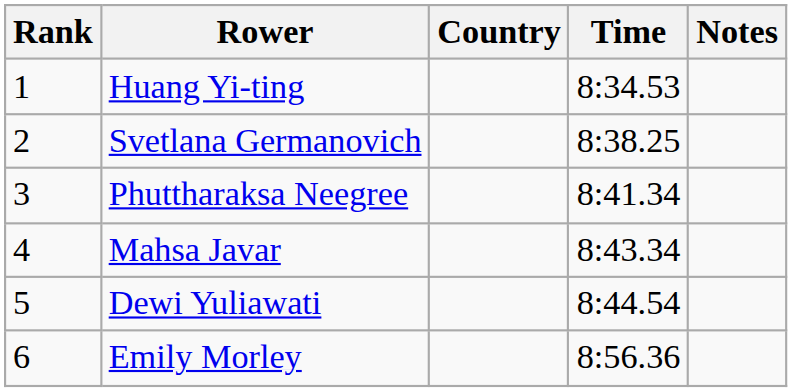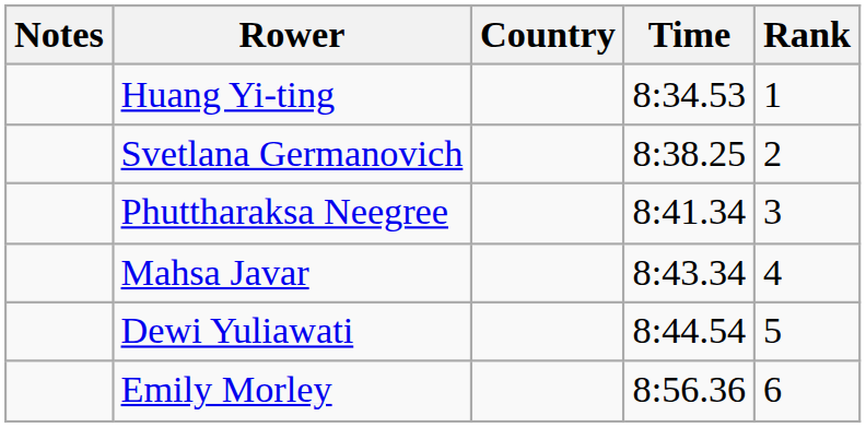columns swapped: Rank <-> Notes
